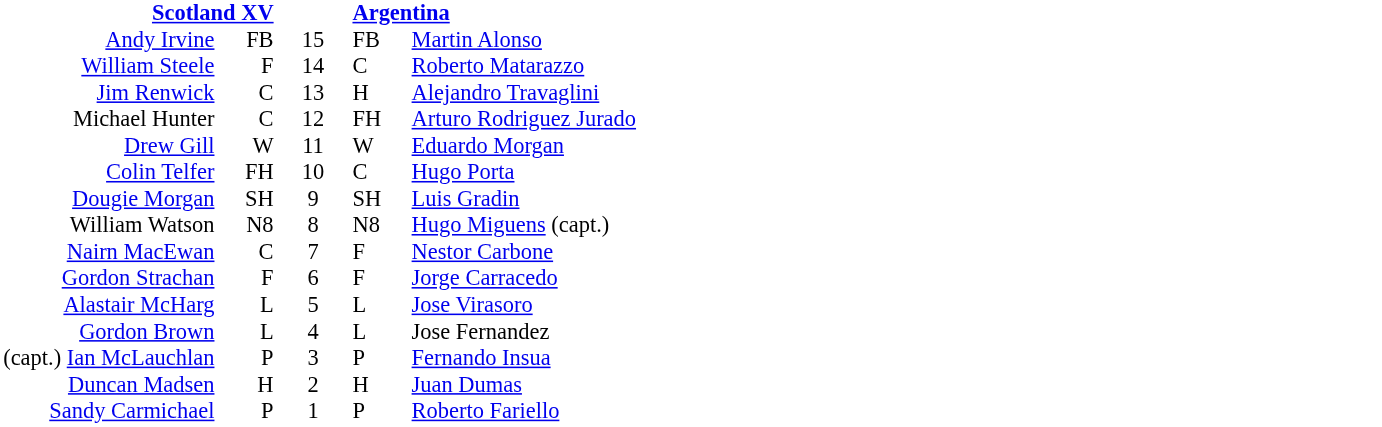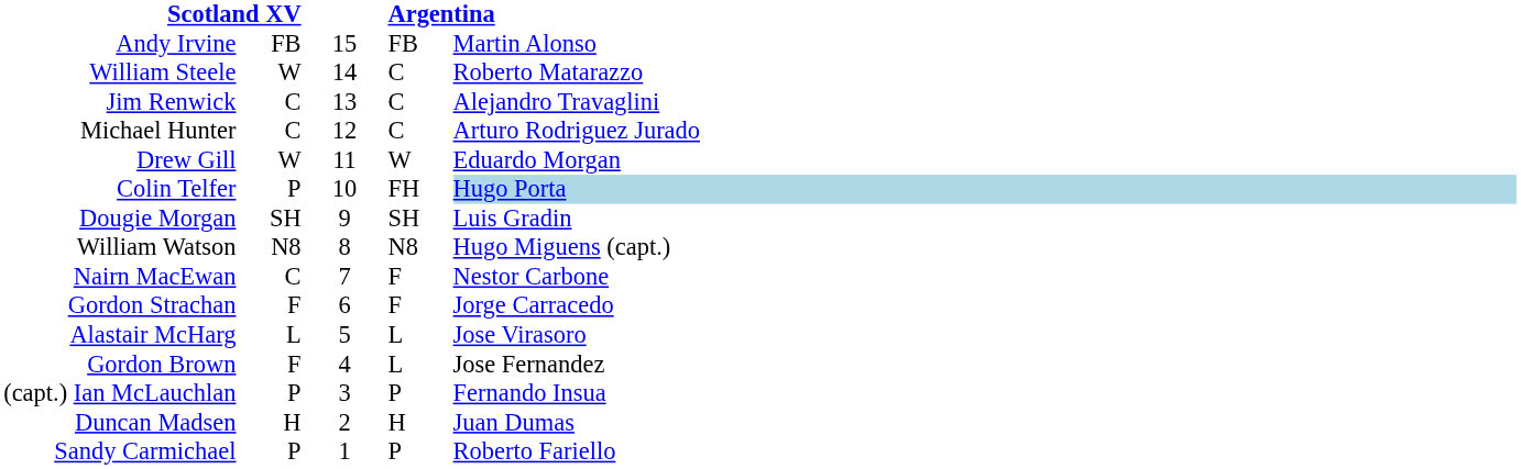William Steele | column 2: F -> W
Jim Renwick | column 4: H -> C
Michael Hunter | column 4: FH -> C
Colin Telfer | column 2: FH -> P
Colin Telfer | column 4: C -> FH
Colin Telfer | column 5: no background -> lightblue background
Gordon Brown | column 2: L -> F
